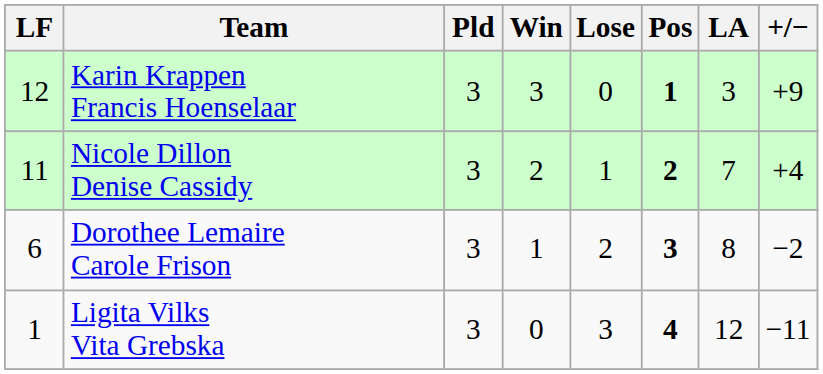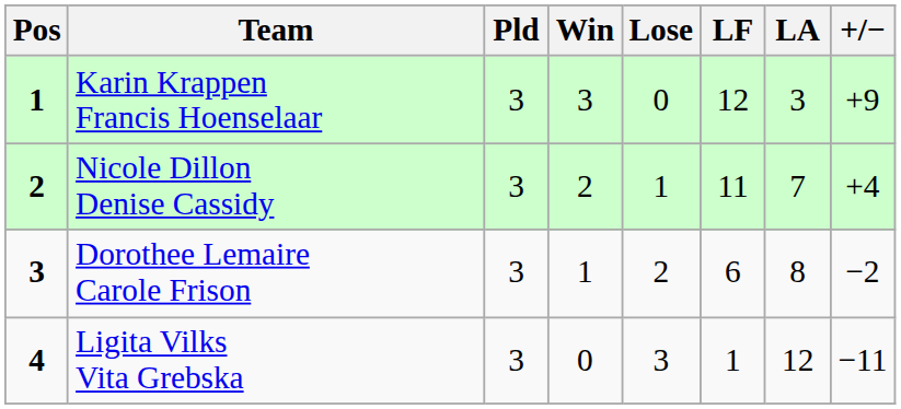columns swapped: Pos <-> LF
